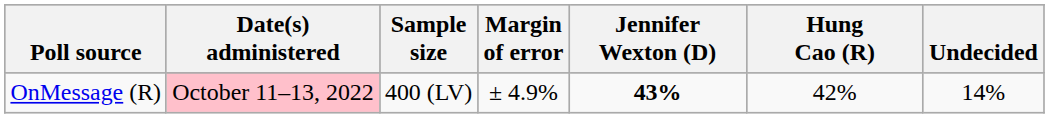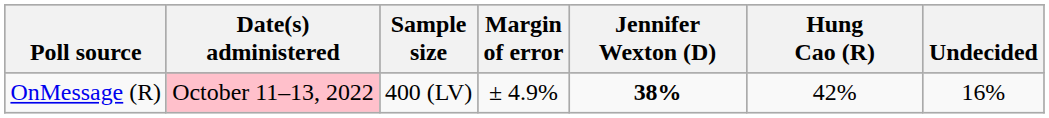OnMessage (R) | Jennifer Wexton (D): 43% -> 38%
OnMessage (R) | Undecided: 14% -> 16%
